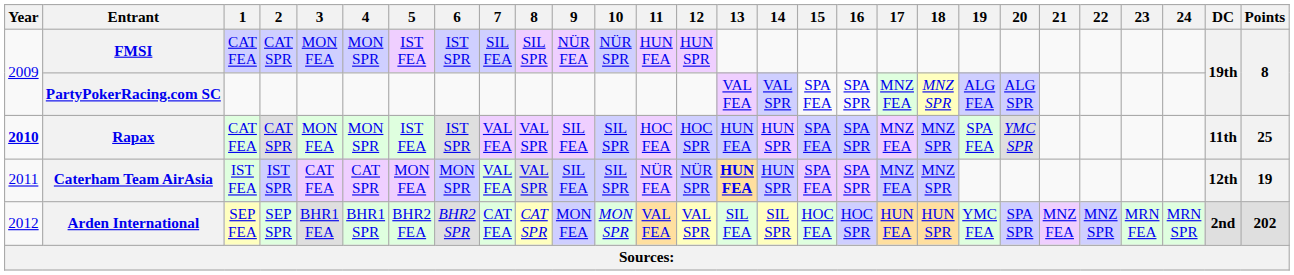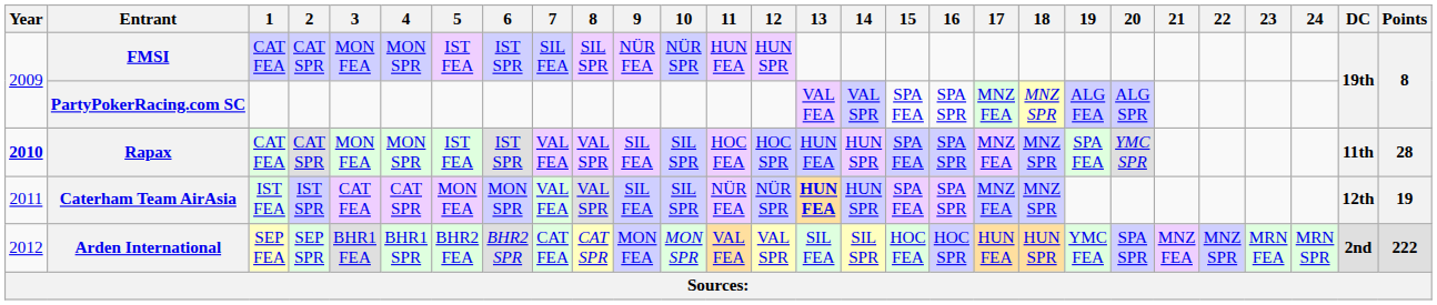Rapax | Points: 25 -> 28
Arden International | Points: 202 -> 222
